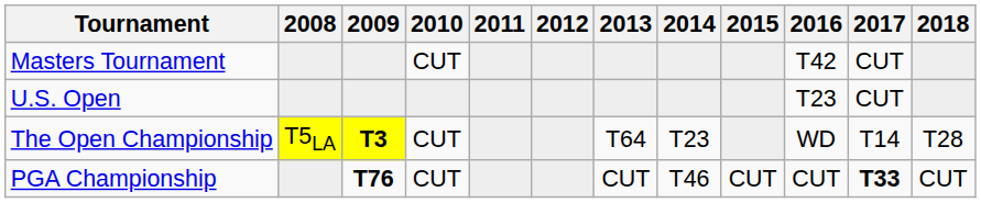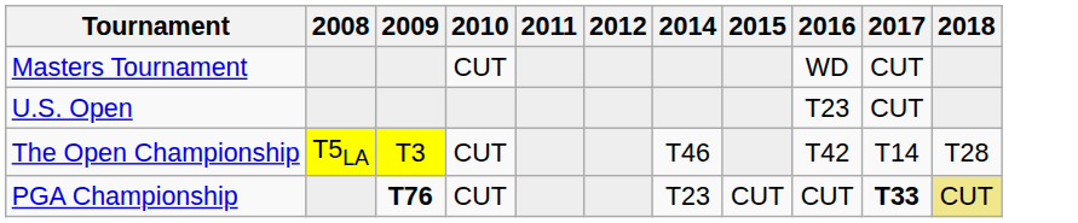- column: 2013 | T64 | CUT
Masters Tournament | 2016: T42 -> WD
The Open Championship | 2009: bold -> normal
The Open Championship | 2014: T23 -> T46
The Open Championship | 2016: WD -> T42
PGA Championship | 2014: T46 -> T23
PGA Championship | 2018: no background -> khaki background
